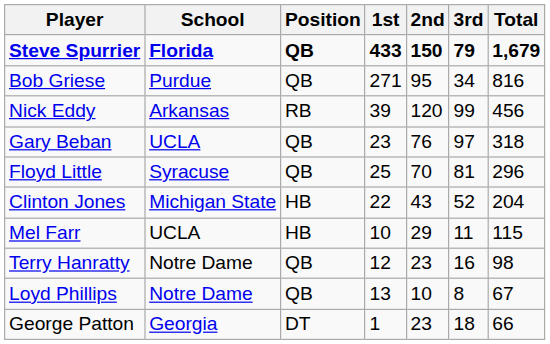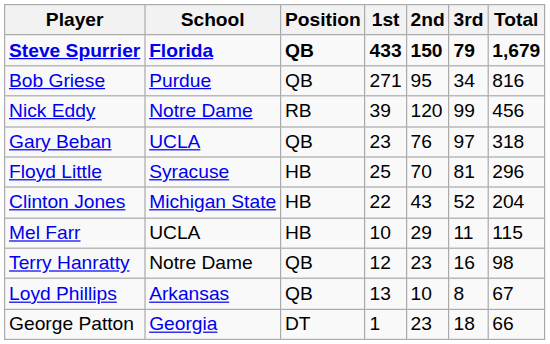Nick Eddy | School: Arkansas -> Notre Dame
Floyd Little | Position: QB -> HB
Loyd Phillips | School: Notre Dame -> Arkansas
